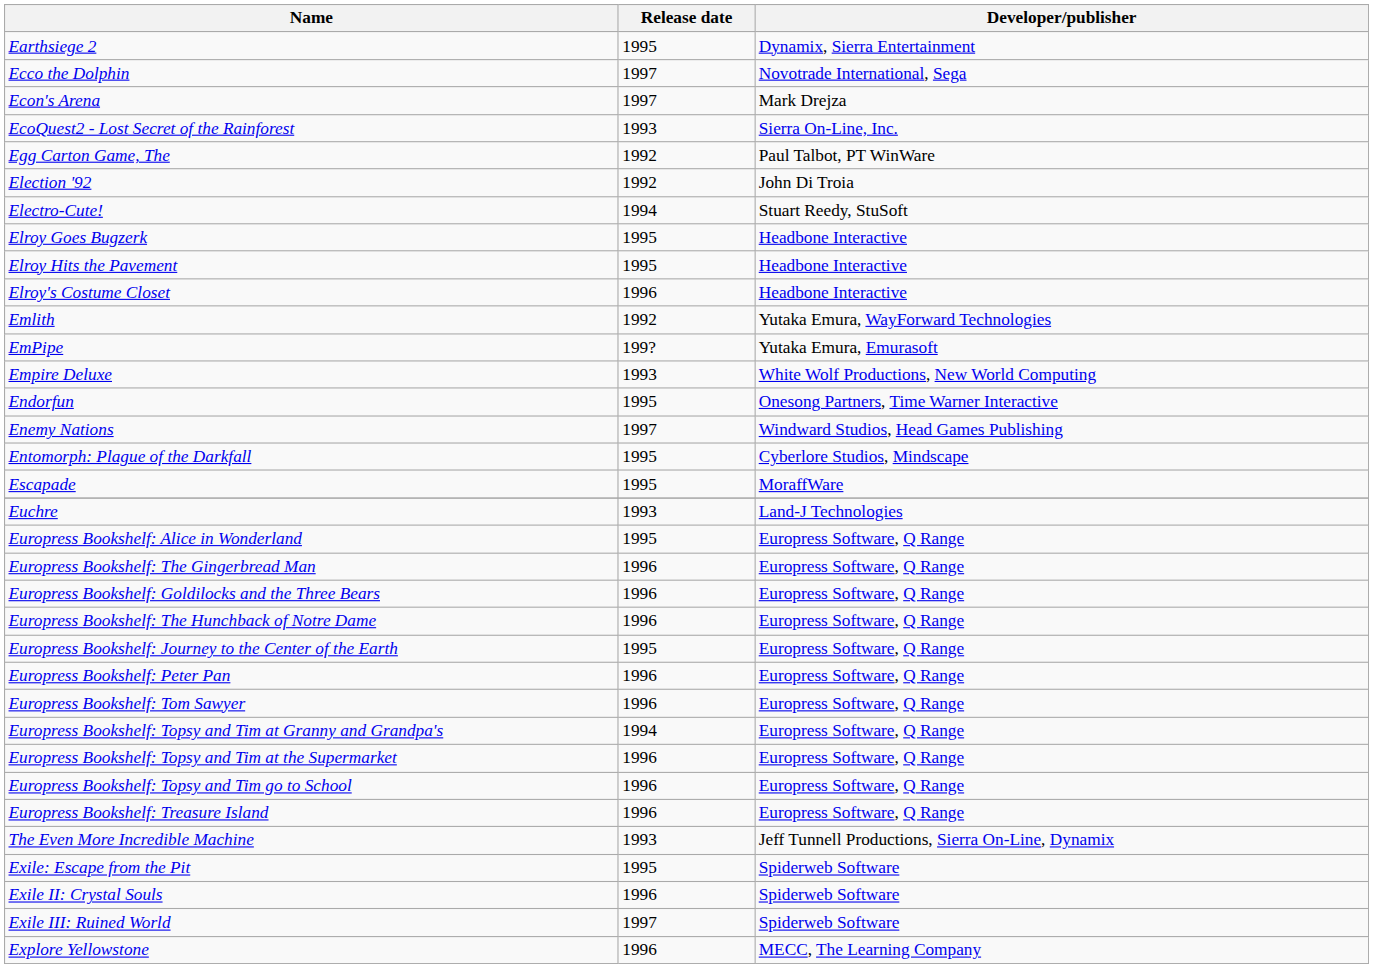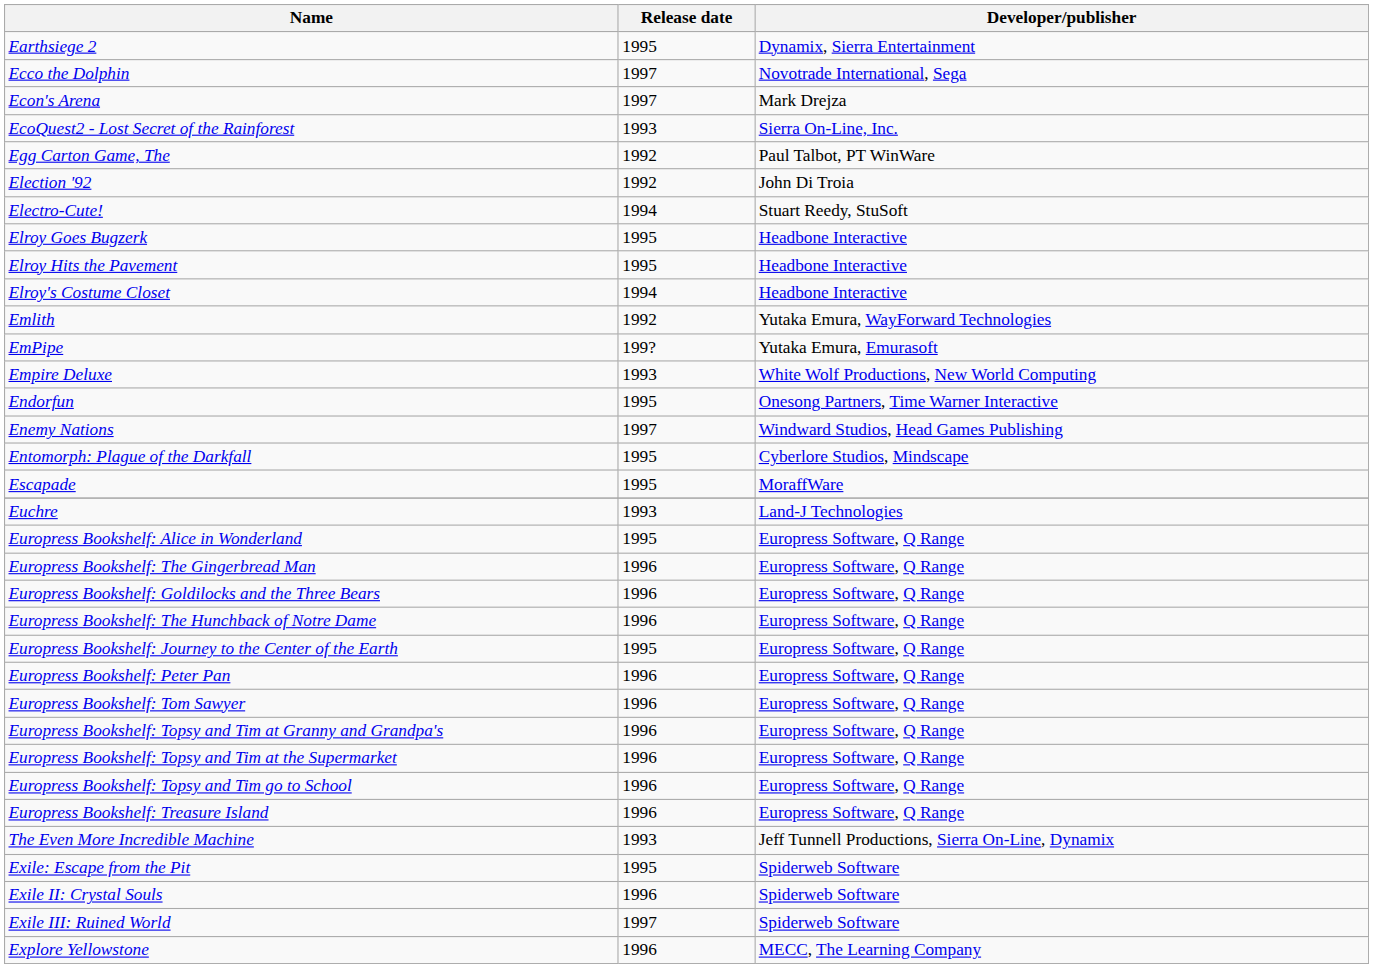Elroy's Costume Closet | Release date: 1996 -> 1994
Europress Bookshelf: Topsy and Tim at Granny and Grandpa's | Release date: 1994 -> 1996
